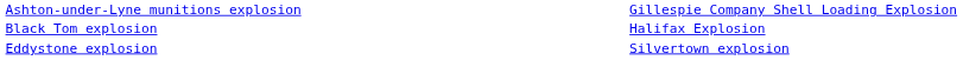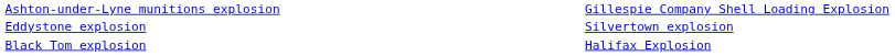rows swapped: Black Tom explosion <-> Eddystone explosion
